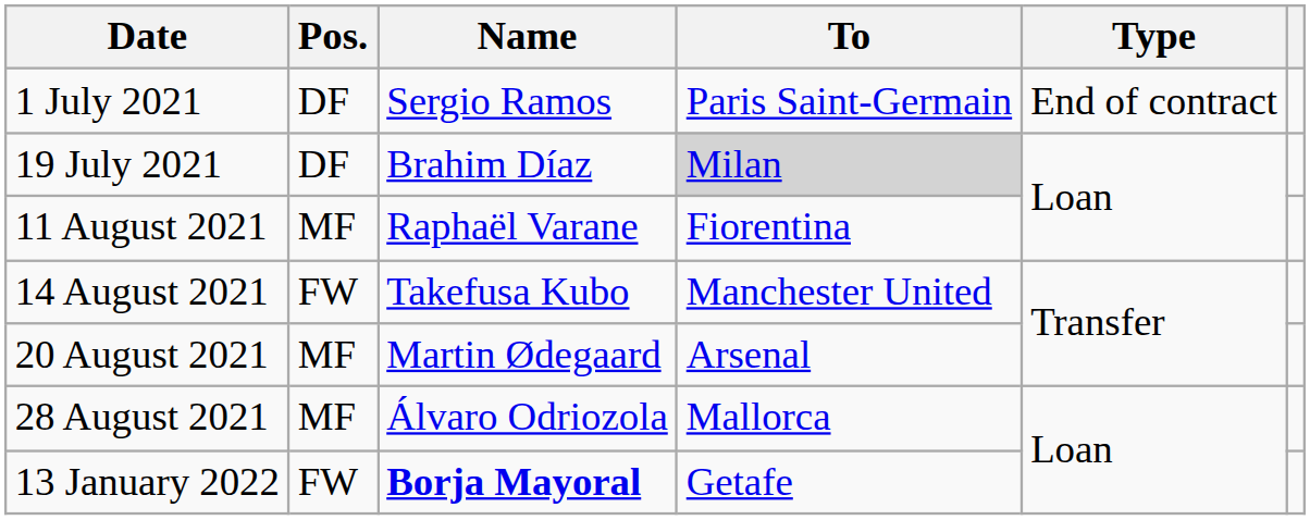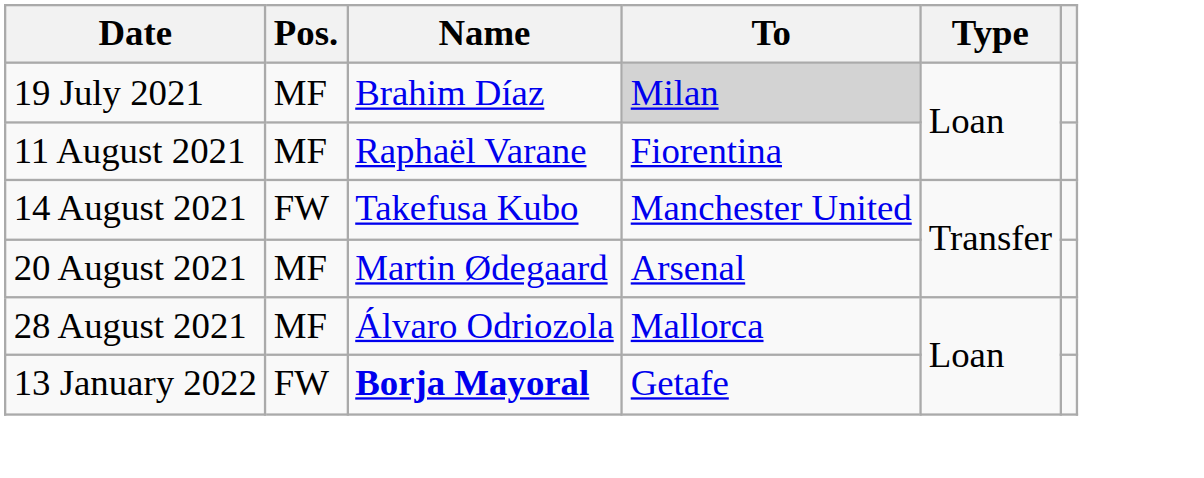- row: 1 July 2021 | DF | Sergio Ramos | Paris Saint-Germain | End of contract
19 July 2021 | Pos.: DF -> MF
